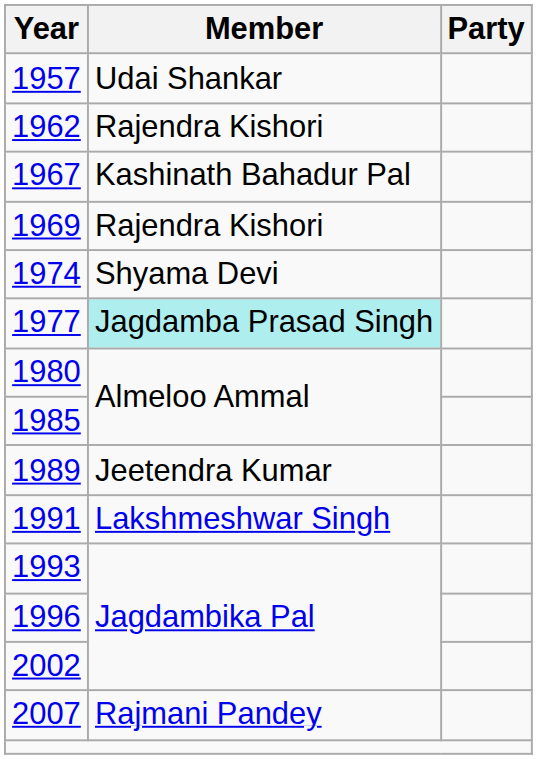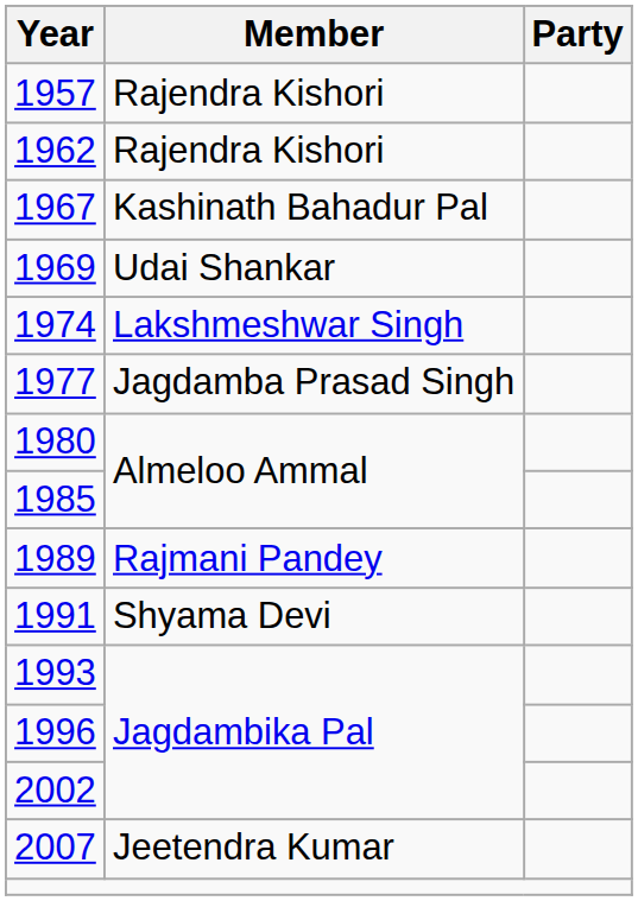1957 | Member: Udai Shankar -> Rajendra Kishori
1969 | Member: Rajendra Kishori -> Udai Shankar
1974 | Member: Shyama Devi -> Lakshmeshwar Singh
1977 | Member: paleturquoise background -> no background
1989 | Member: Jeetendra Kumar -> Rajmani Pandey
1991 | Member: Lakshmeshwar Singh -> Shyama Devi
2007 | Member: Rajmani Pandey -> Jeetendra Kumar
